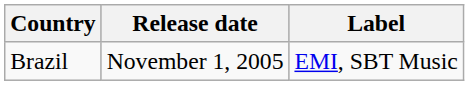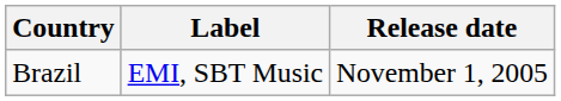columns swapped: Release date <-> Label
